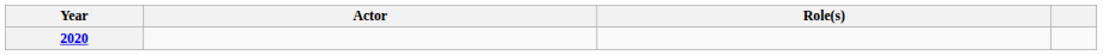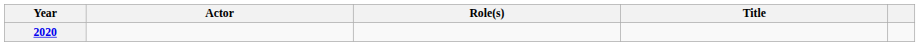+ column: Title
